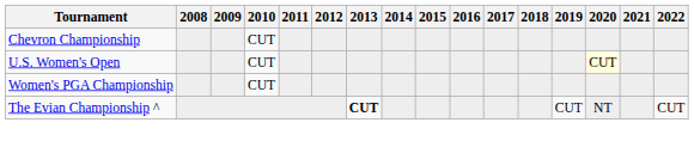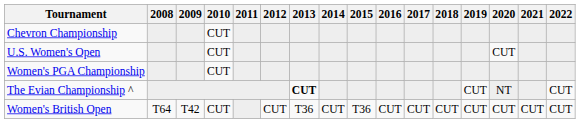U.S. Women's Open | 2020: lightyellow background -> no background
+ row: Women's British Open | T64 | T42 | CUT | CUT | T36 | CUT | T36 | CUT | CUT | CUT | CUT | CUT | CUT | CUT
